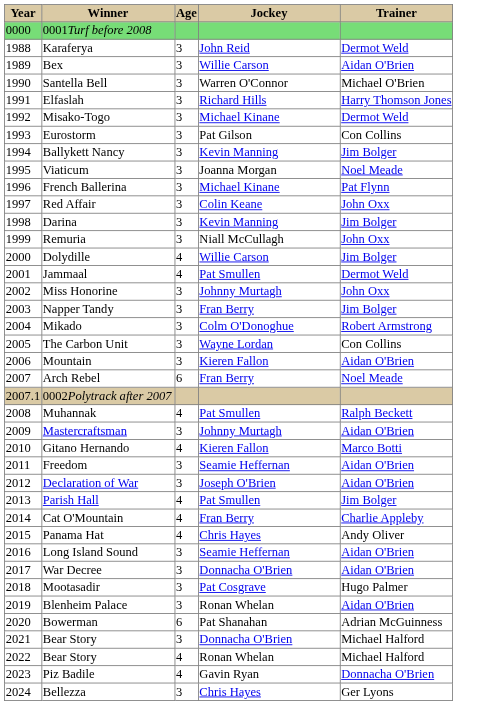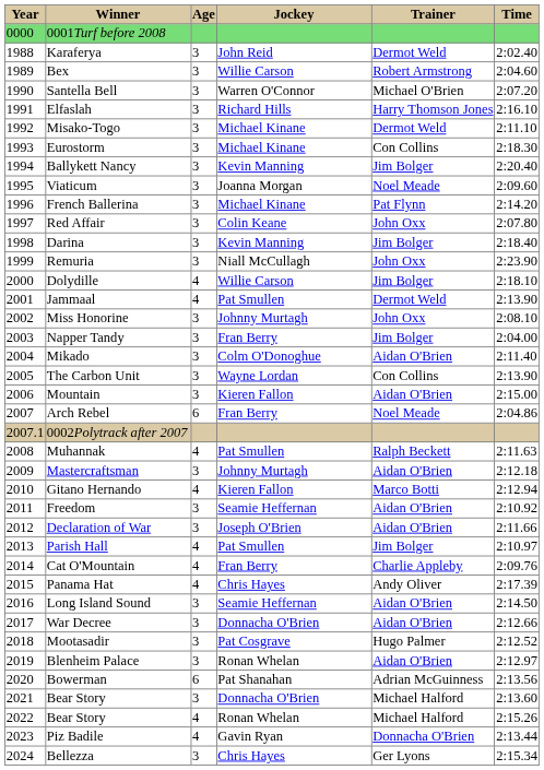+ column: Time | 2:02.40 | 2:04.60 | 2:07.20 | 2:16.10 | 2:11.10 | 2:18.30 | 2:20.40 | 2:09.60 | 2:14.20 | 2:07.80 | 2:18.40 | 2:23.90 | 2:18.10 | 2:13.90 | 2:08.10 | 2:04.00 | 2:11.40 | 2:13.90 | 2:15.00 | 2:04.86 | 2:11.63 | 2:12.18 | 2:12.94 | 2:10.92 | 2:11.66 | 2:10.97 | 2:09.76 | 2:17.39 | 2:14.50 | 2:12.66 | 2:12.52 | 2:12.97 | 2:13.56 | 2:13.60 | 2:15.26 | 2:13.44 | 2:15.34
Bex | Trainer: Aidan O'Brien -> Robert Armstrong
Eurostorm | Jockey: Pat Gilson -> Michael Kinane
Mikado | Trainer: Robert Armstrong -> Aidan O'Brien
